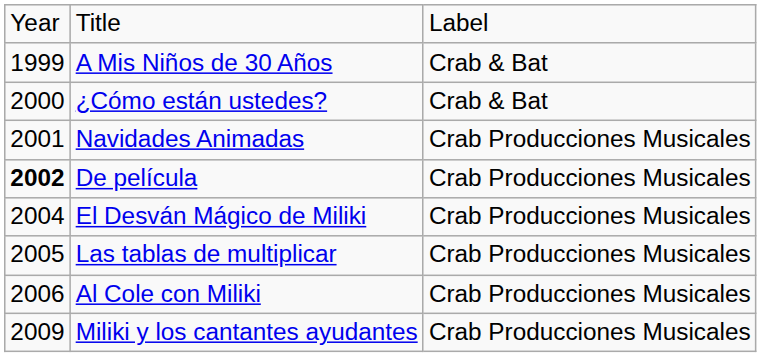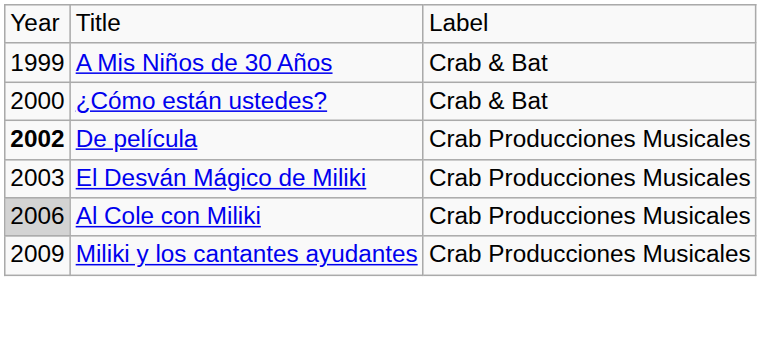- row: 2001 | Navidades Animadas | Crab Producciones Musicales
El Desván Mágico de Miliki | column 1: 2004 -> 2003
- row: 2005 | Las tablas de multiplicar | Crab Producciones Musicales
Al Cole con Miliki | column 1: no background -> lightgrey background
